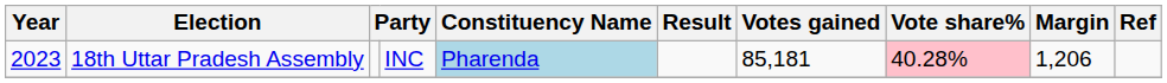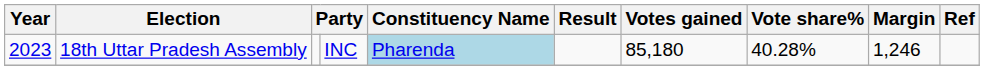18th Uttar Pradesh Assembly | Votes gained: 85,181 -> 85,180
18th Uttar Pradesh Assembly | Vote share%: pink background -> no background
18th Uttar Pradesh Assembly | Margin: 1,206 -> 1,246
